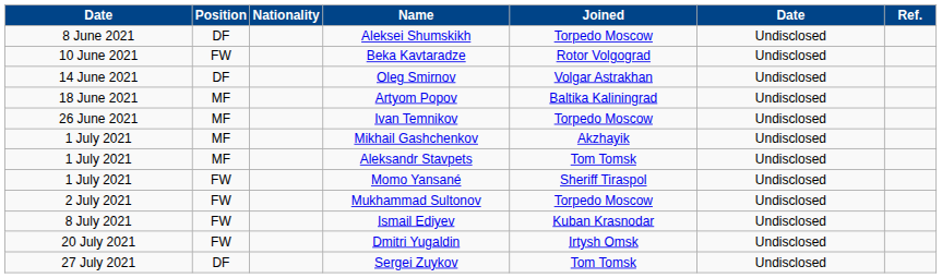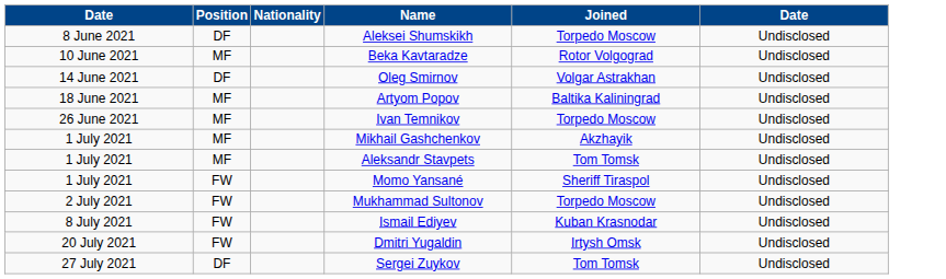- column: Ref.
Beka Kavtaradze | Position: FW -> MF
